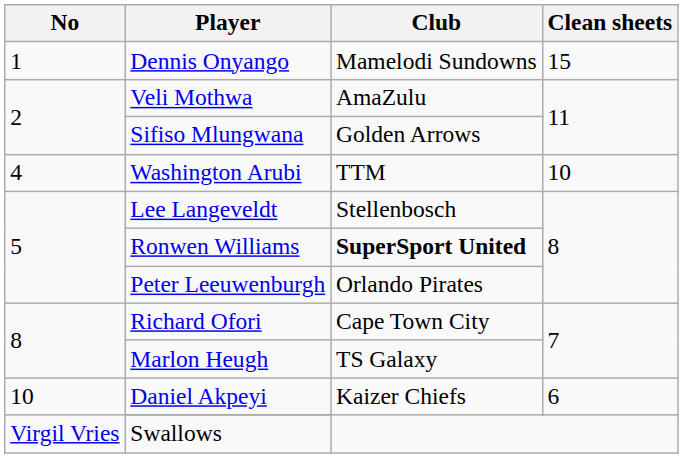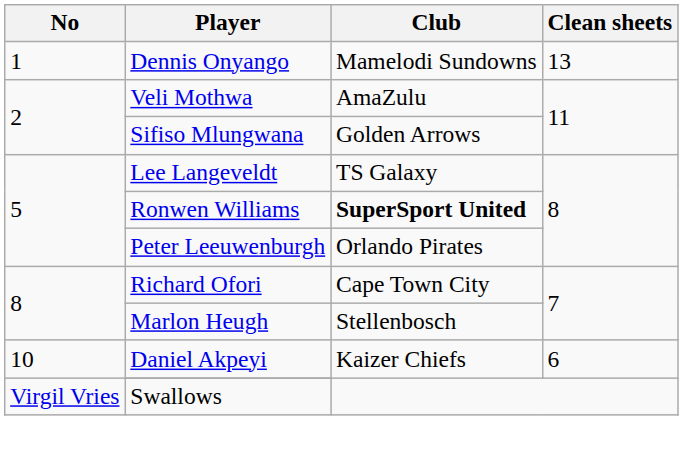Dennis Onyango | Clean sheets: 15 -> 13
- row: 4 | Washington Arubi | TTM | 10
Lee Langeveldt | Club: Stellenbosch -> TS Galaxy
Marlon Heugh | Club: TS Galaxy -> Stellenbosch
